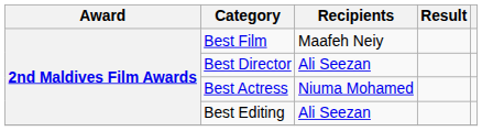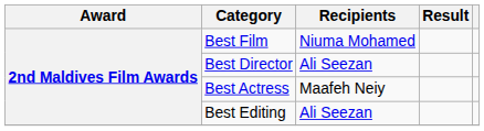Best Film | Recipients: Maafeh Neiy -> Niuma Mohamed
Best Actress | Recipients: Niuma Mohamed -> Maafeh Neiy
